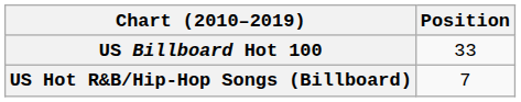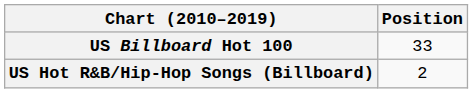US Hot R&B/Hip-Hop Songs (Billboard) | Position: 7 -> 2
